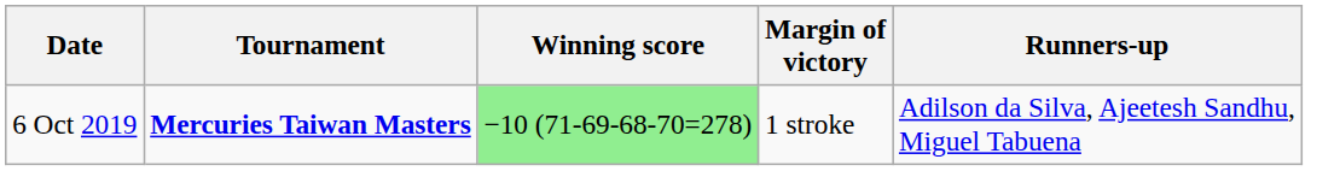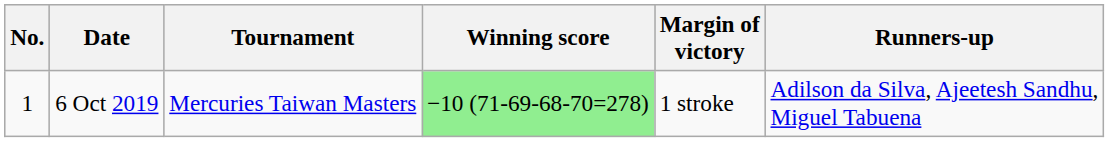+ column: No. | 1
6 Oct 2019 | Tournament: bold -> normal
